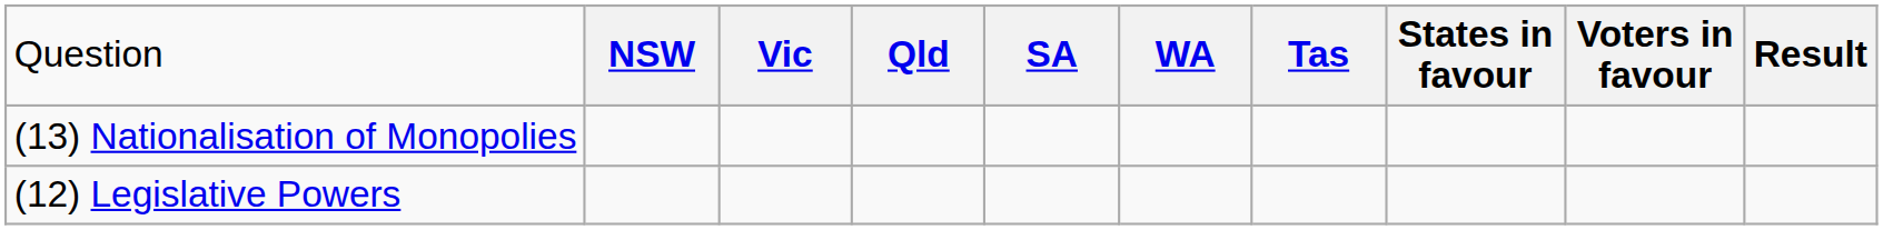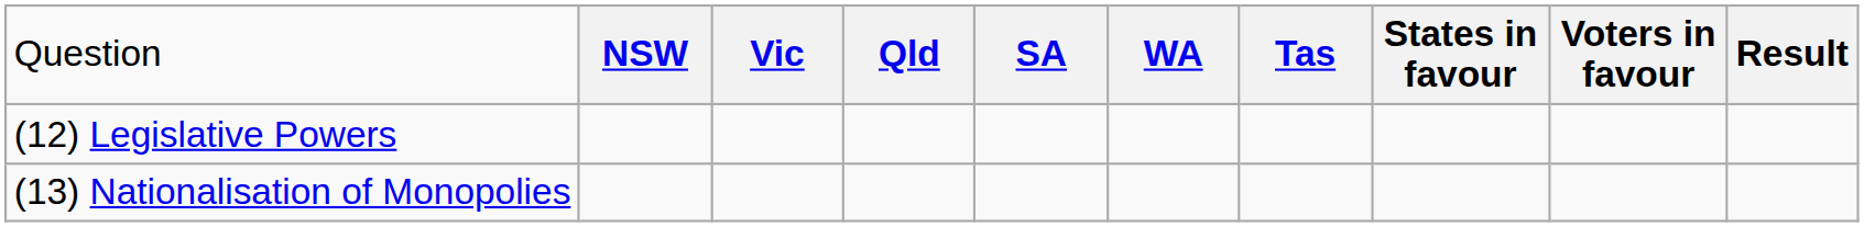rows swapped: (12) Legislative Powers <-> (13) Nationalisation of Monopolies
